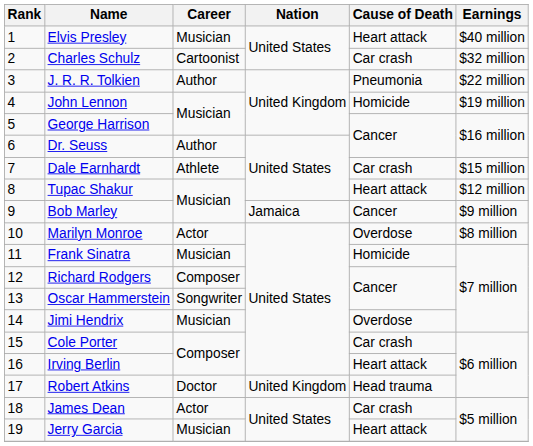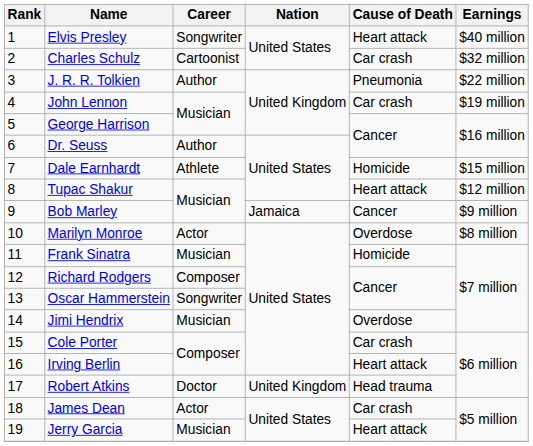Elvis Presley | Career: Musician -> Songwriter
John Lennon | Cause of Death: Homicide -> Car crash
Dale Earnhardt | Cause of Death: Car crash -> Homicide
